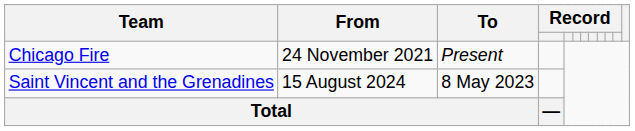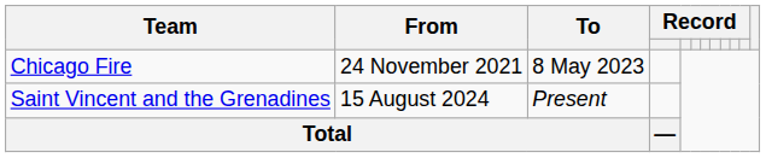Chicago Fire | To: Present -> 8 May 2023
Saint Vincent and the Grenadines | To: 8 May 2023 -> Present
